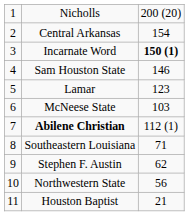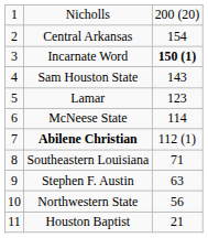Sam Houston State | column 3: 146 -> 143
McNeese State | column 3: 103 -> 114
Stephen F. Austin | column 3: 62 -> 63
